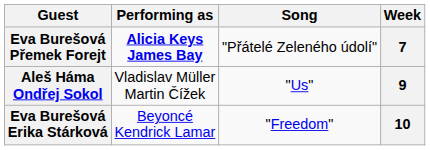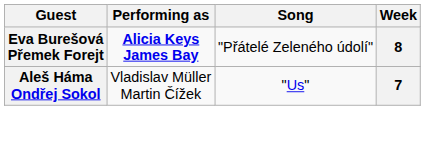Eva Burešová Přemek Forejt | Week: 7 -> 8
Aleš Háma Ondřej Sokol | Week: 9 -> 7
- row: Eva Burešová Erika Stárková | Beyoncé Kendrick Lamar | "Freedom" | 10
